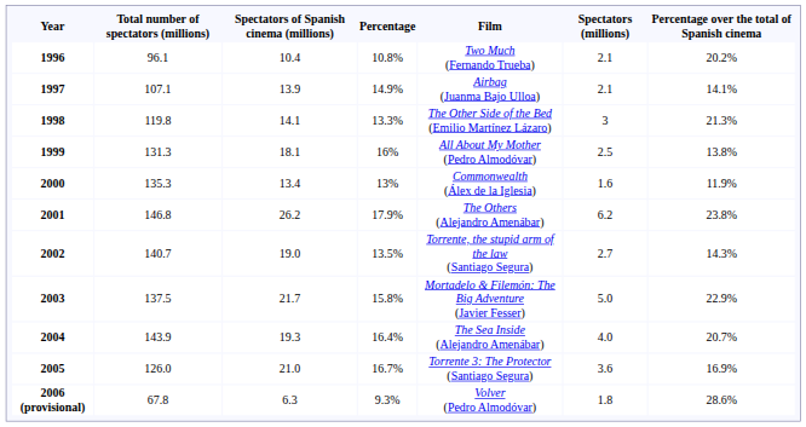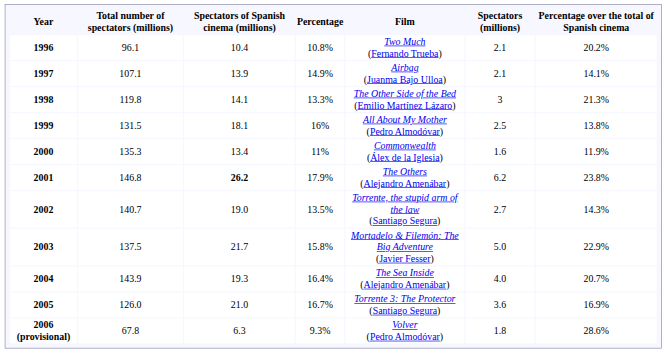1999 | Total number of spectators (millions): 131.3 -> 131.5
2000 | Percentage: 13% -> 11%
2001 | Spectators of Spanish cinema (millions): normal -> bold
